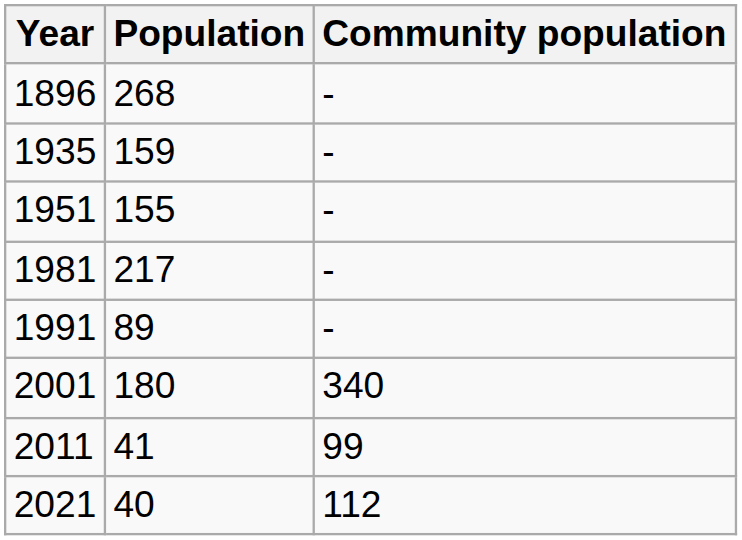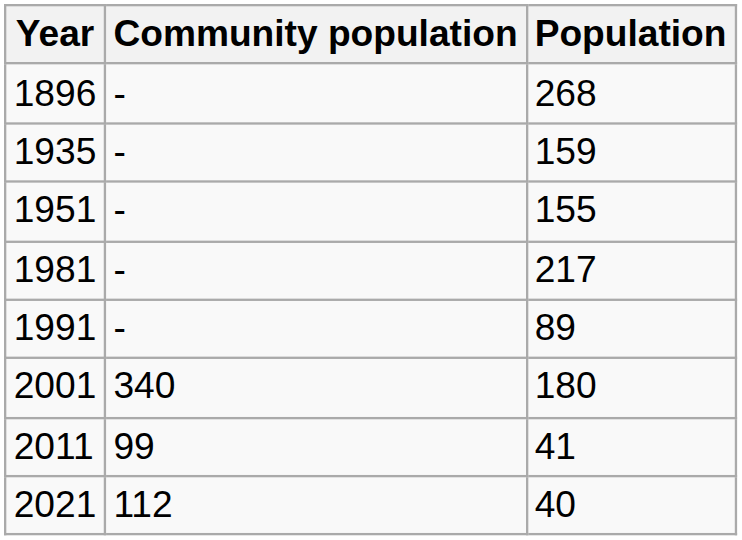columns swapped: Population <-> Community population
